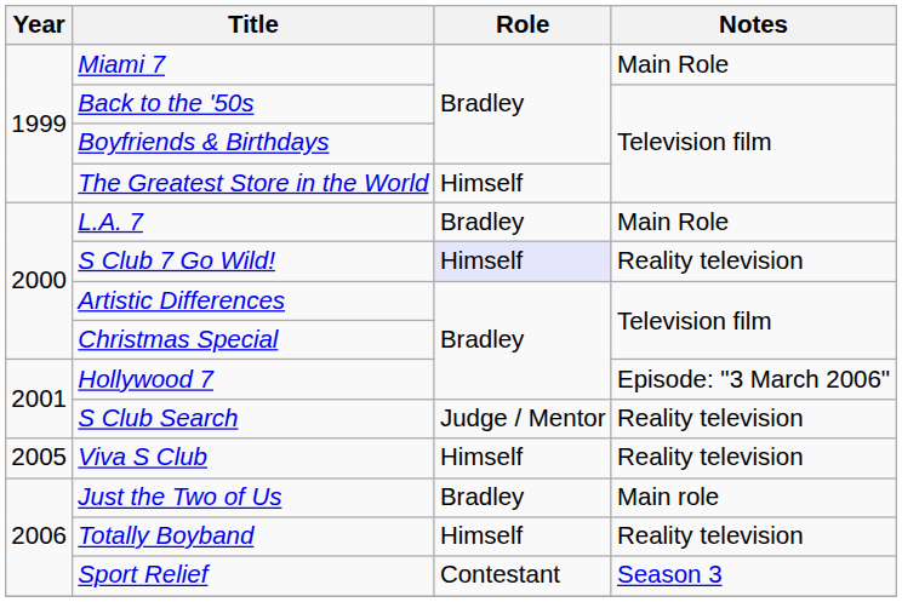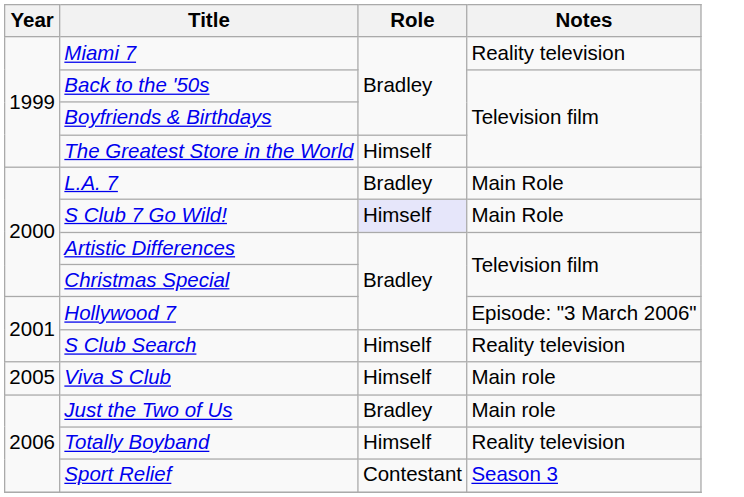Miami 7 | Notes: Main Role -> Reality television
S Club 7 Go Wild! | Notes: Reality television -> Main Role
S Club Search | Role: Judge / Mentor -> Himself
Viva S Club | Notes: Reality television -> Main role
